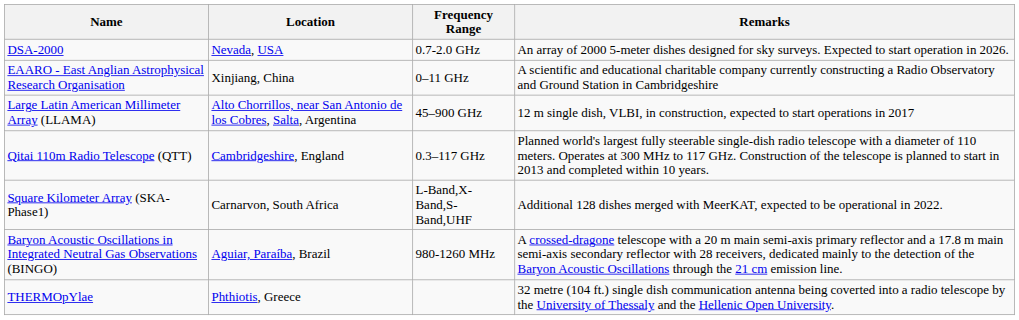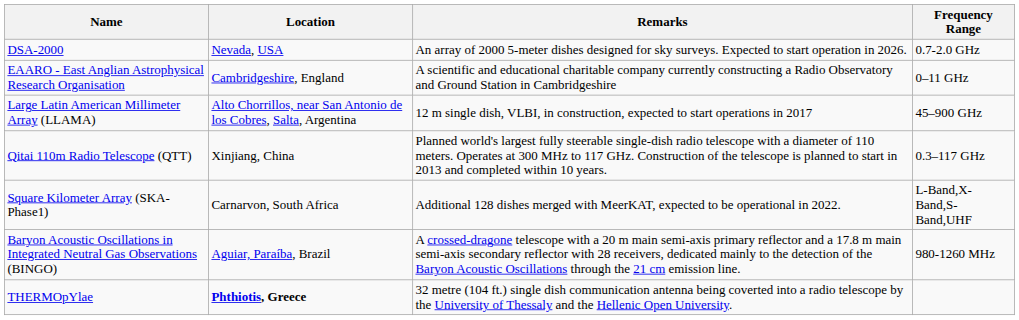columns swapped: Frequency Range <-> Remarks
EAARO - East Anglian Astrophysical Research Organisation | Location: Xinjiang, China -> Cambridgeshire, England
Qitai 110m Radio Telescope (QTT) | Location: Cambridgeshire, England -> Xinjiang, China
THERMOpYlae | Location: normal -> bold
